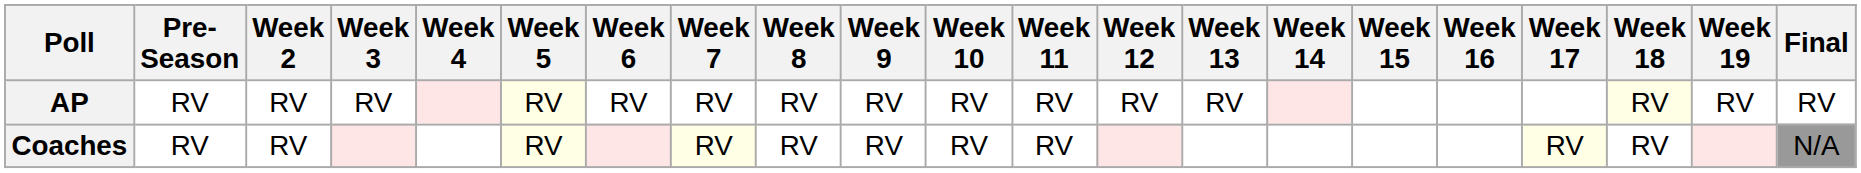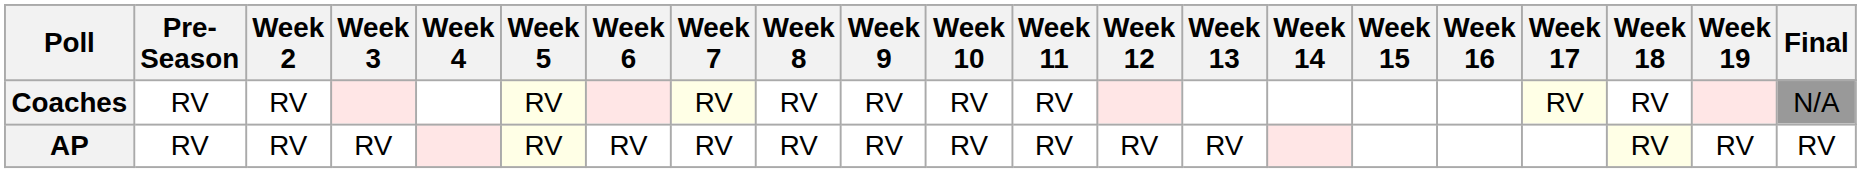rows swapped: AP <-> Coaches
